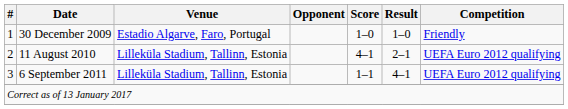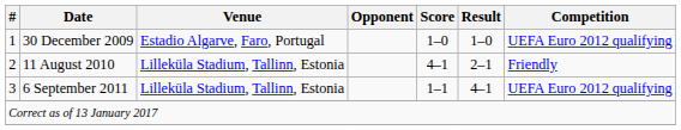30 December 2009 | Competition: Friendly -> UEFA Euro 2012 qualifying
11 August 2010 | Competition: UEFA Euro 2012 qualifying -> Friendly
